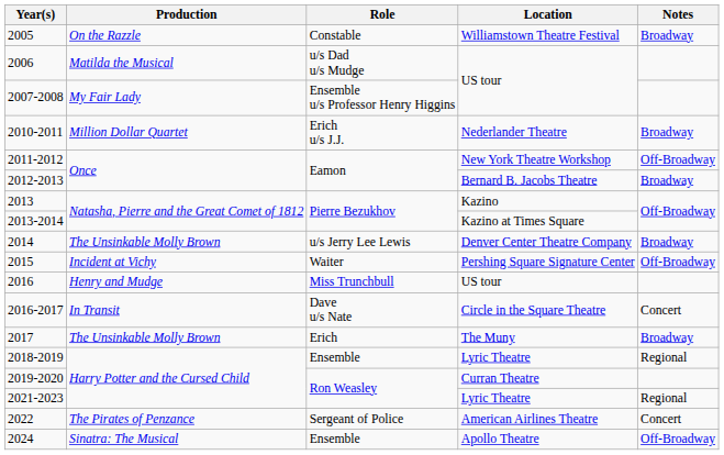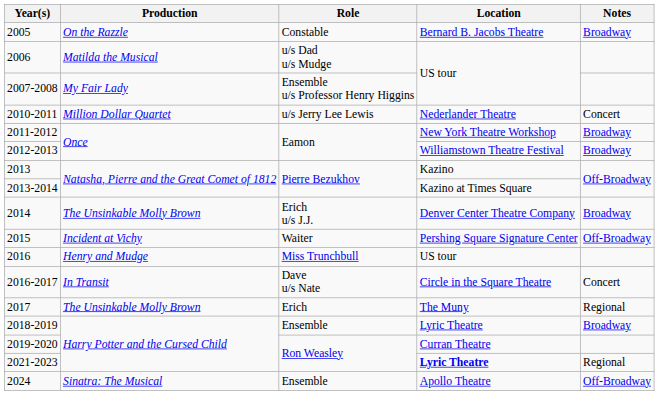2005 | Location: Williamstown Theatre Festival -> Bernard B. Jacobs Theatre
2010-2011 | Role: Erich u/s J.J. -> u/s Jerry Lee Lewis
2010-2011 | Notes: Broadway -> Concert
2011-2012 | Notes: Off-Broadway -> Broadway
2012-2013 | Location: Bernard B. Jacobs Theatre -> Williamstown Theatre Festival
2014 | Role: u/s Jerry Lee Lewis -> Erich u/s J.J.
2017 | Notes: Broadway -> Regional
2018-2019 | Notes: Regional -> Broadway
2021-2023 | Location: normal -> bold
- row: 2022 | The Pirates of Penzance | Sergeant of Police | American Airlines Theatre | Concert
